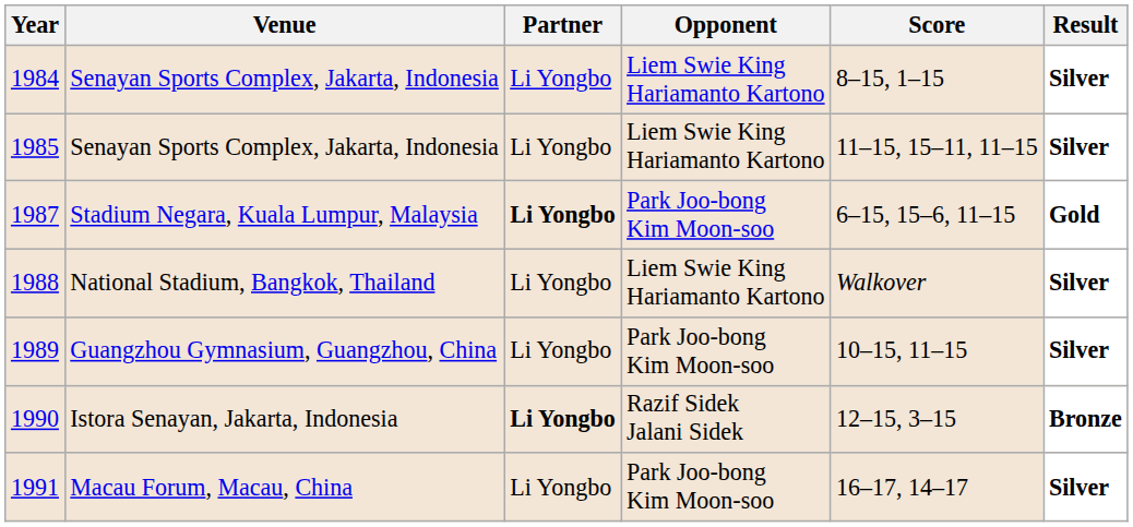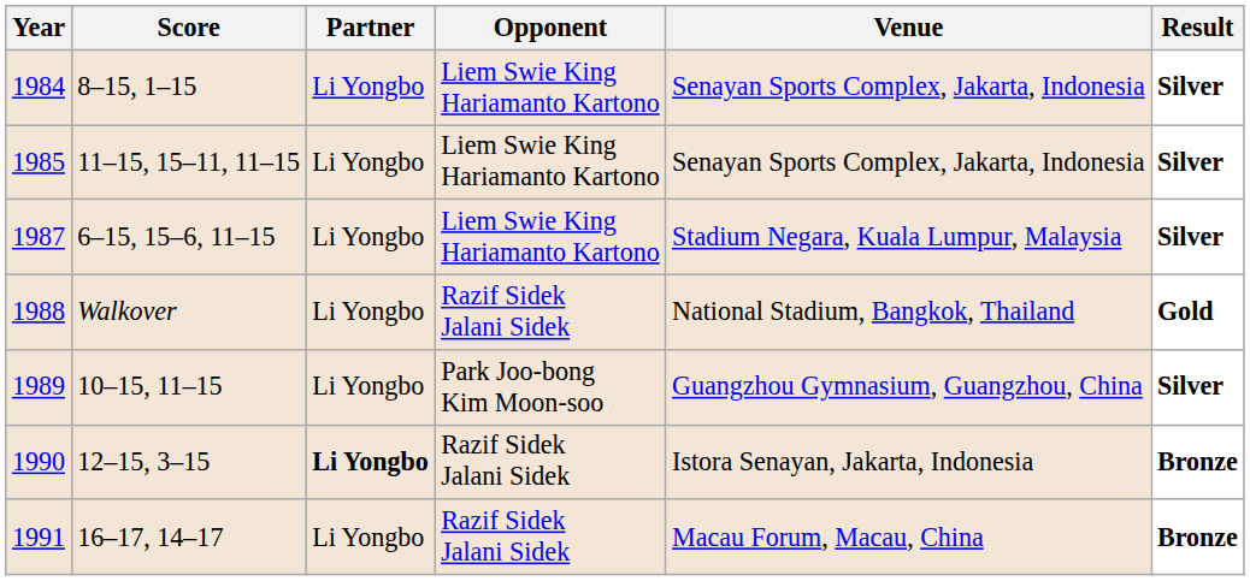columns swapped: Venue <-> Score
1987 | Partner: bold -> normal
1987 | Opponent: Park Joo-bong Kim Moon-soo -> Liem Swie King Hariamanto Kartono
1987 | Result: Gold -> Silver
1988 | Opponent: Liem Swie King Hariamanto Kartono -> Razif Sidek Jalani Sidek
1988 | Result: Silver -> Gold
1991 | Opponent: Park Joo-bong Kim Moon-soo -> Razif Sidek Jalani Sidek
1991 | Result: Silver -> Bronze
